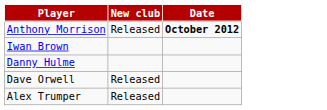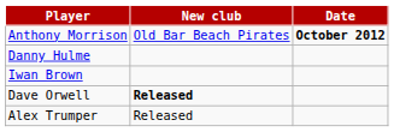Anthony Morrison | New club: Released -> Old Bar Beach Pirates
rows swapped: Iwan Brown <-> Danny Hulme
Dave Orwell | New club: normal -> bold
